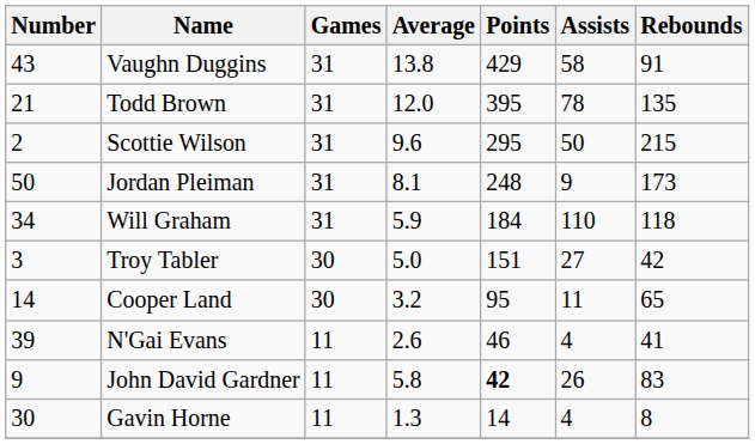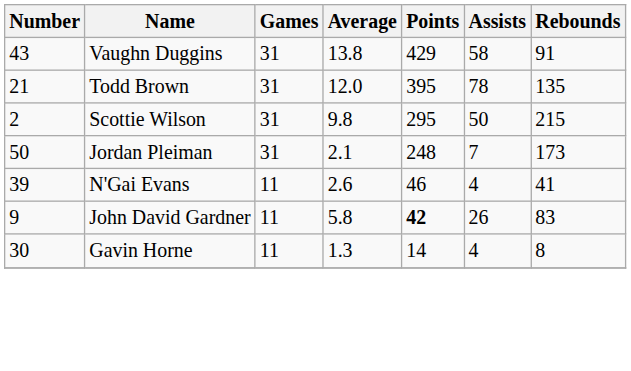Scottie Wilson | Average: 9.6 -> 9.8
Jordan Pleiman | Average: 8.1 -> 2.1
Jordan Pleiman | Assists: 9 -> 7
- row: 34 | Will Graham | 31 | 5.9 | 184 | 110 | 118
- row: 3 | Troy Tabler | 30 | 5.0 | 151 | 27 | 42
- row: 14 | Cooper Land | 30 | 3.2 | 95 | 11 | 65
